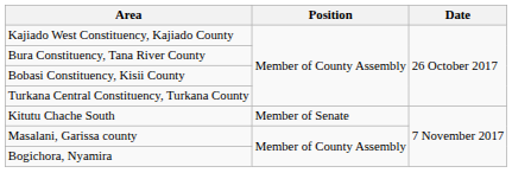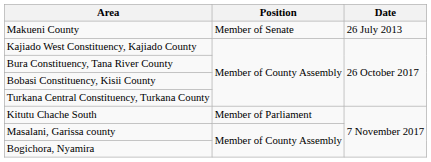+ row: Makueni County | Member of Senate | 26 July 2013
Kitutu Chache South | Position: Member of Senate -> Member of Parliament
